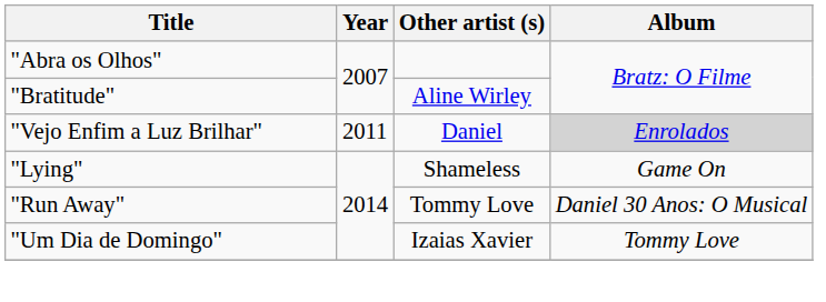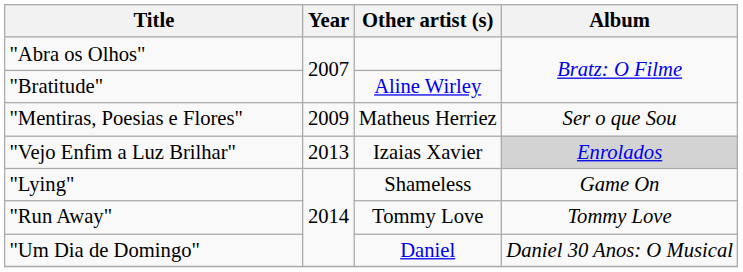+ row: "Mentiras, Poesias e Flores" | 2009 | Matheus Herriez | Ser o que Sou
"Vejo Enfim a Luz Brilhar" | Year: 2011 -> 2013
"Vejo Enfim a Luz Brilhar" | Other artist (s): Daniel -> Izaias Xavier
"Run Away" | Album: Daniel 30 Anos: O Musical -> Tommy Love
"Um Dia de Domingo" | Other artist (s): Izaias Xavier -> Daniel
"Um Dia de Domingo" | Album: Tommy Love -> Daniel 30 Anos: O Musical
